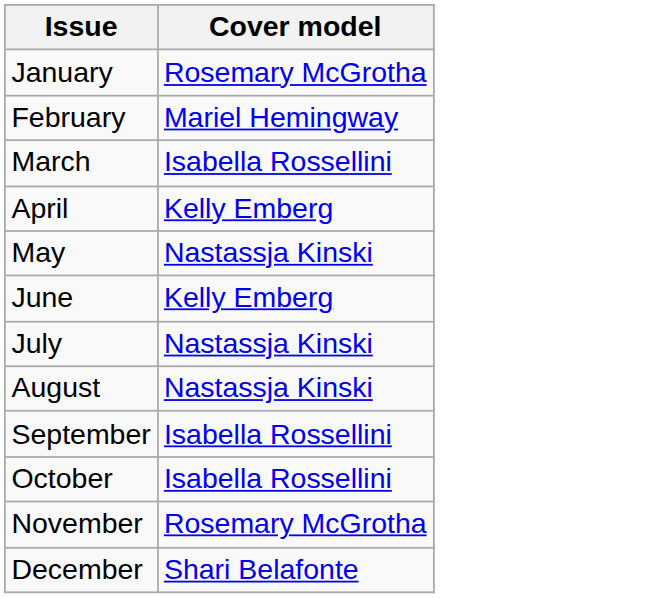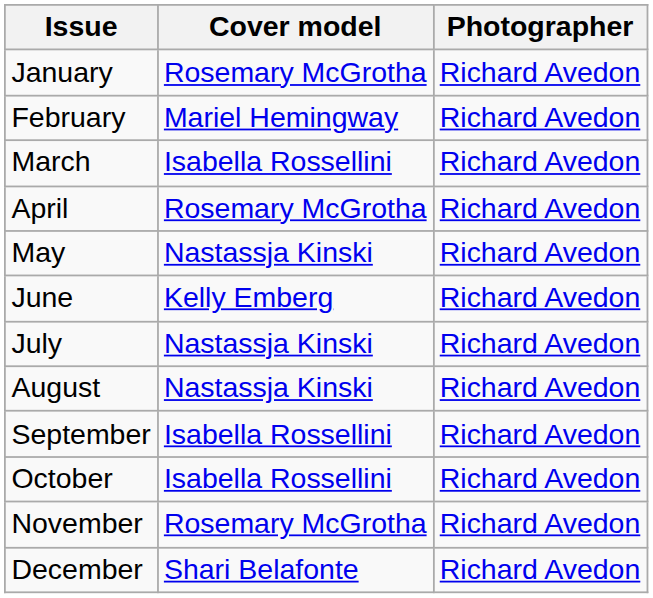+ column: Photographer | Richard Avedon | Richard Avedon | Richard Avedon | Richard Avedon | Richard Avedon | Richard Avedon | Richard Avedon | Richard Avedon | Richard Avedon | Richard Avedon | Richard Avedon | Richard Avedon
April | Cover model: Kelly Emberg -> Rosemary McGrotha
